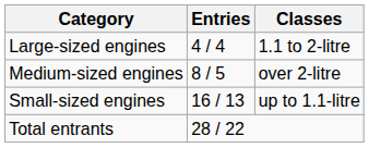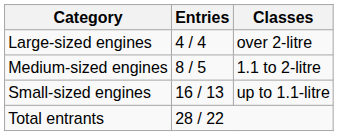Large-sized engines | Classes: 1.1 to 2-litre -> over 2-litre
Medium-sized engines | Classes: over 2-litre -> 1.1 to 2-litre
